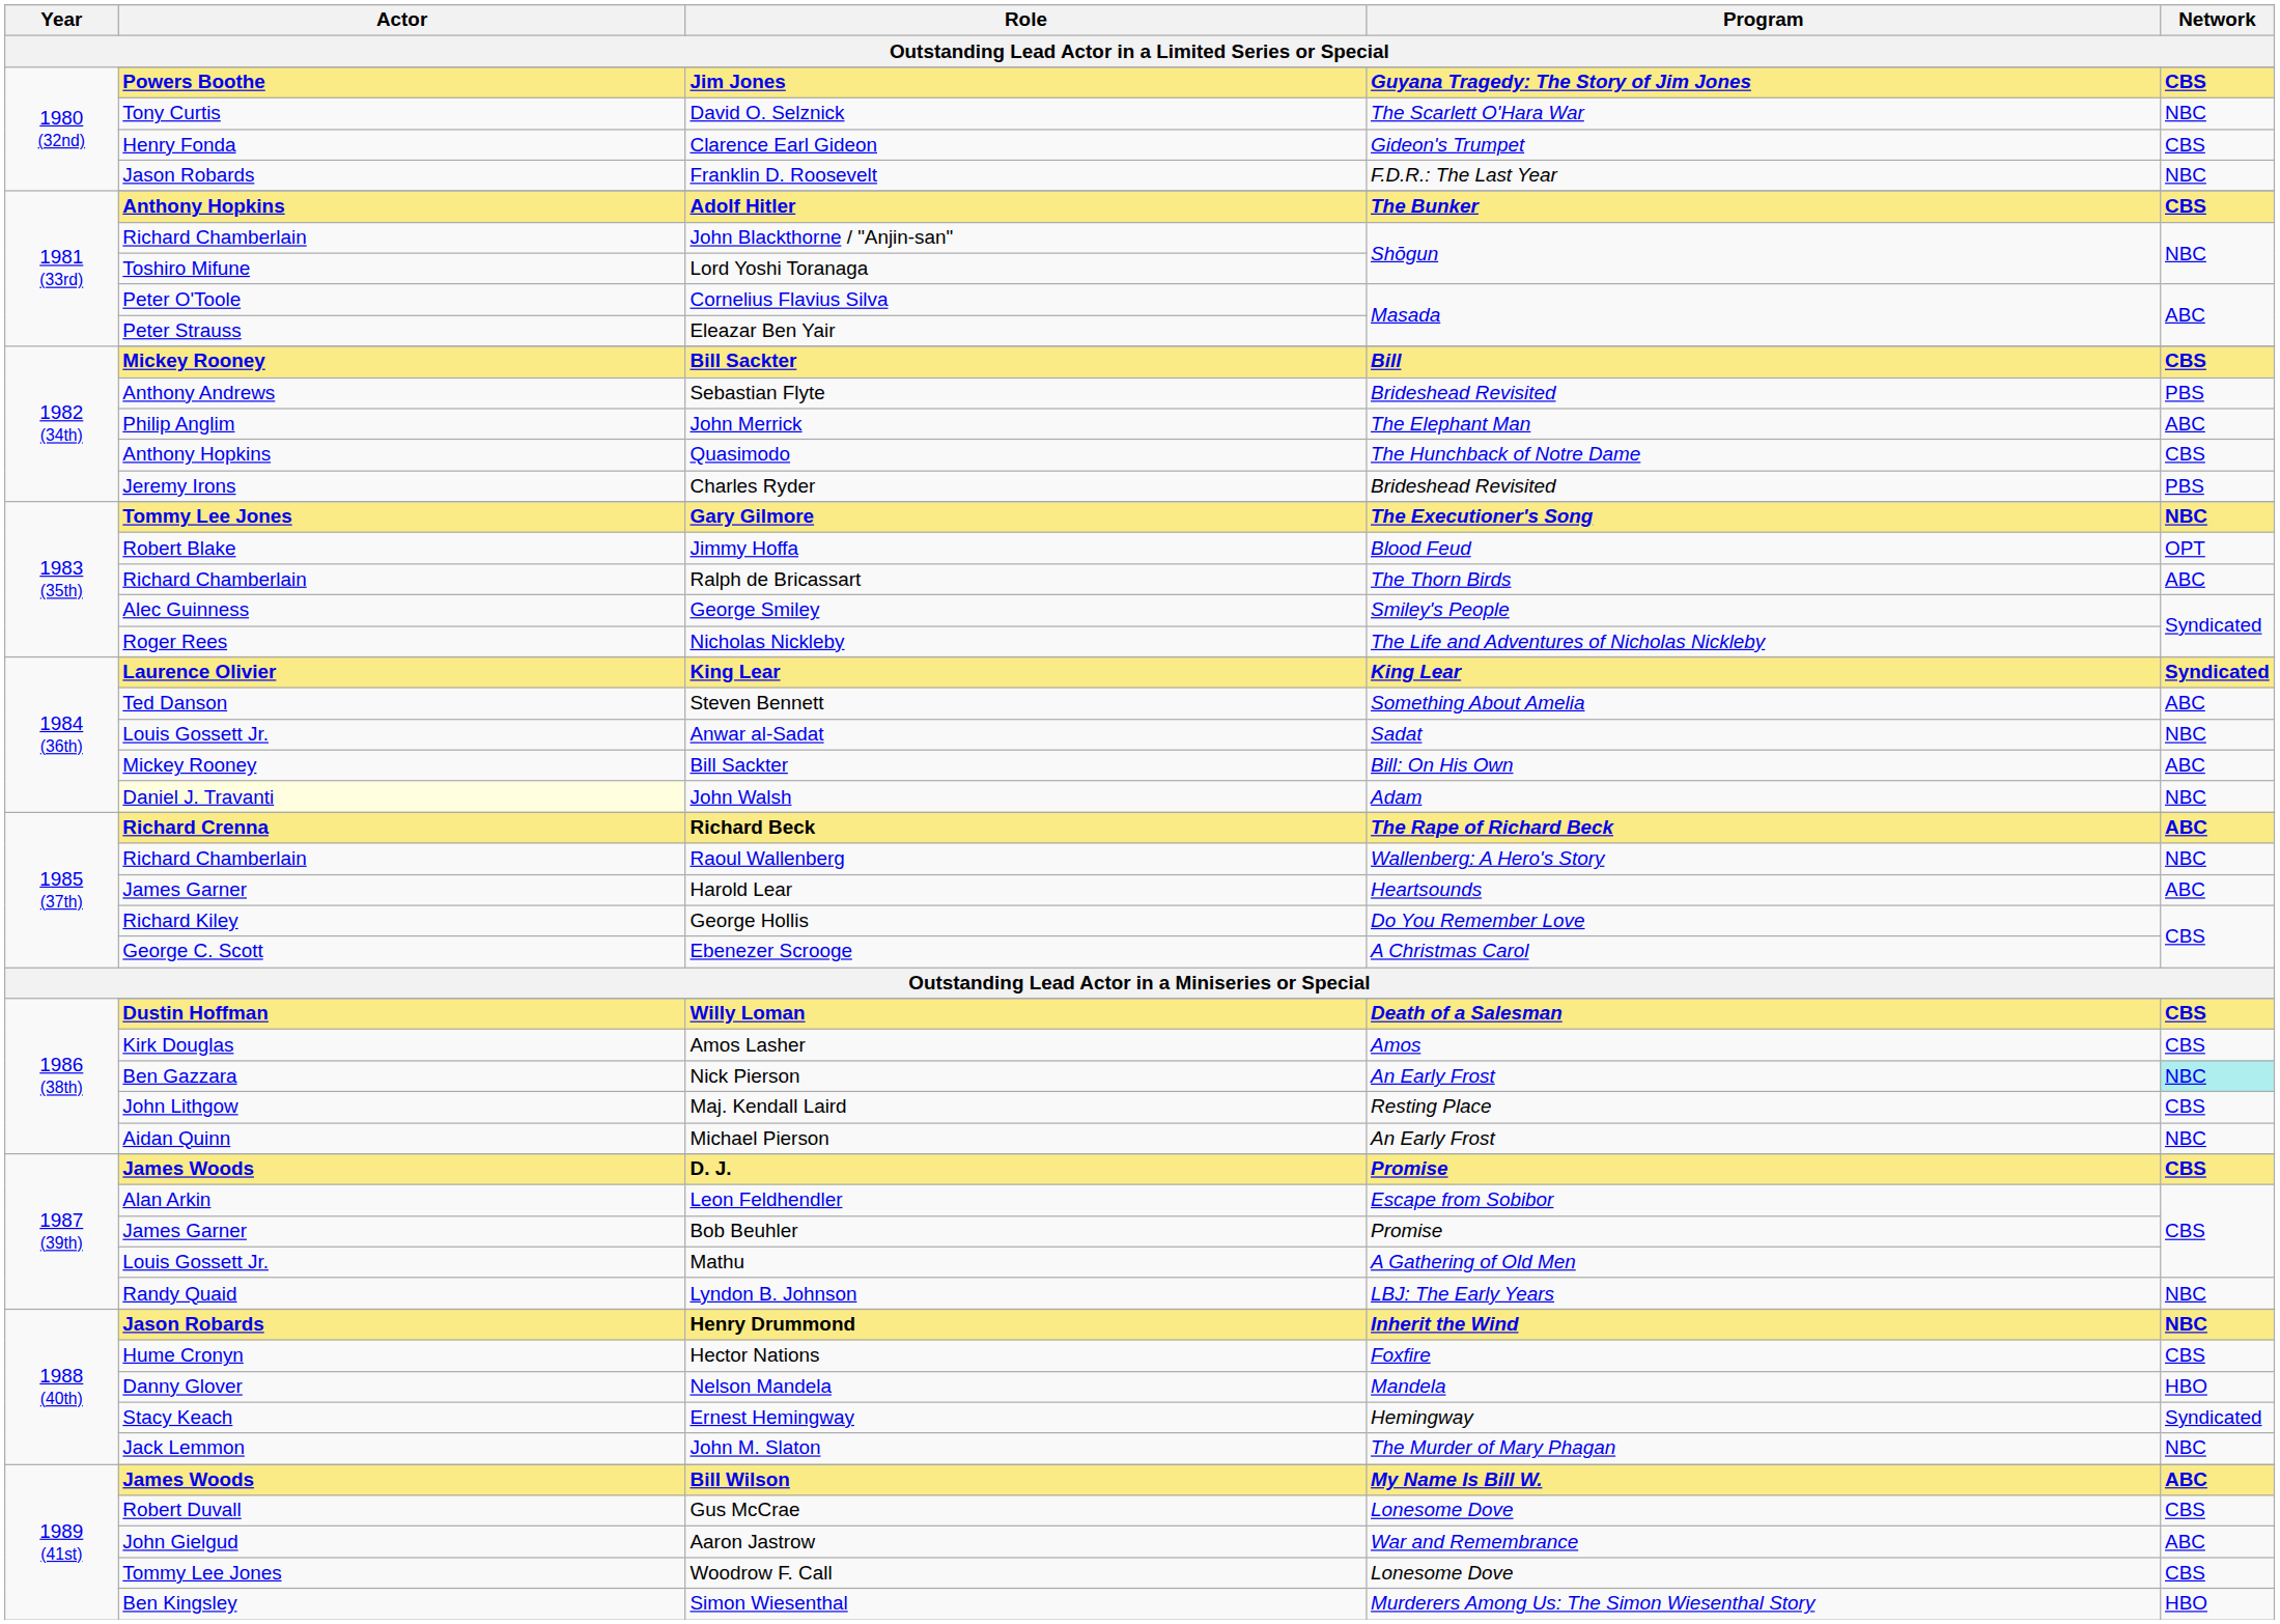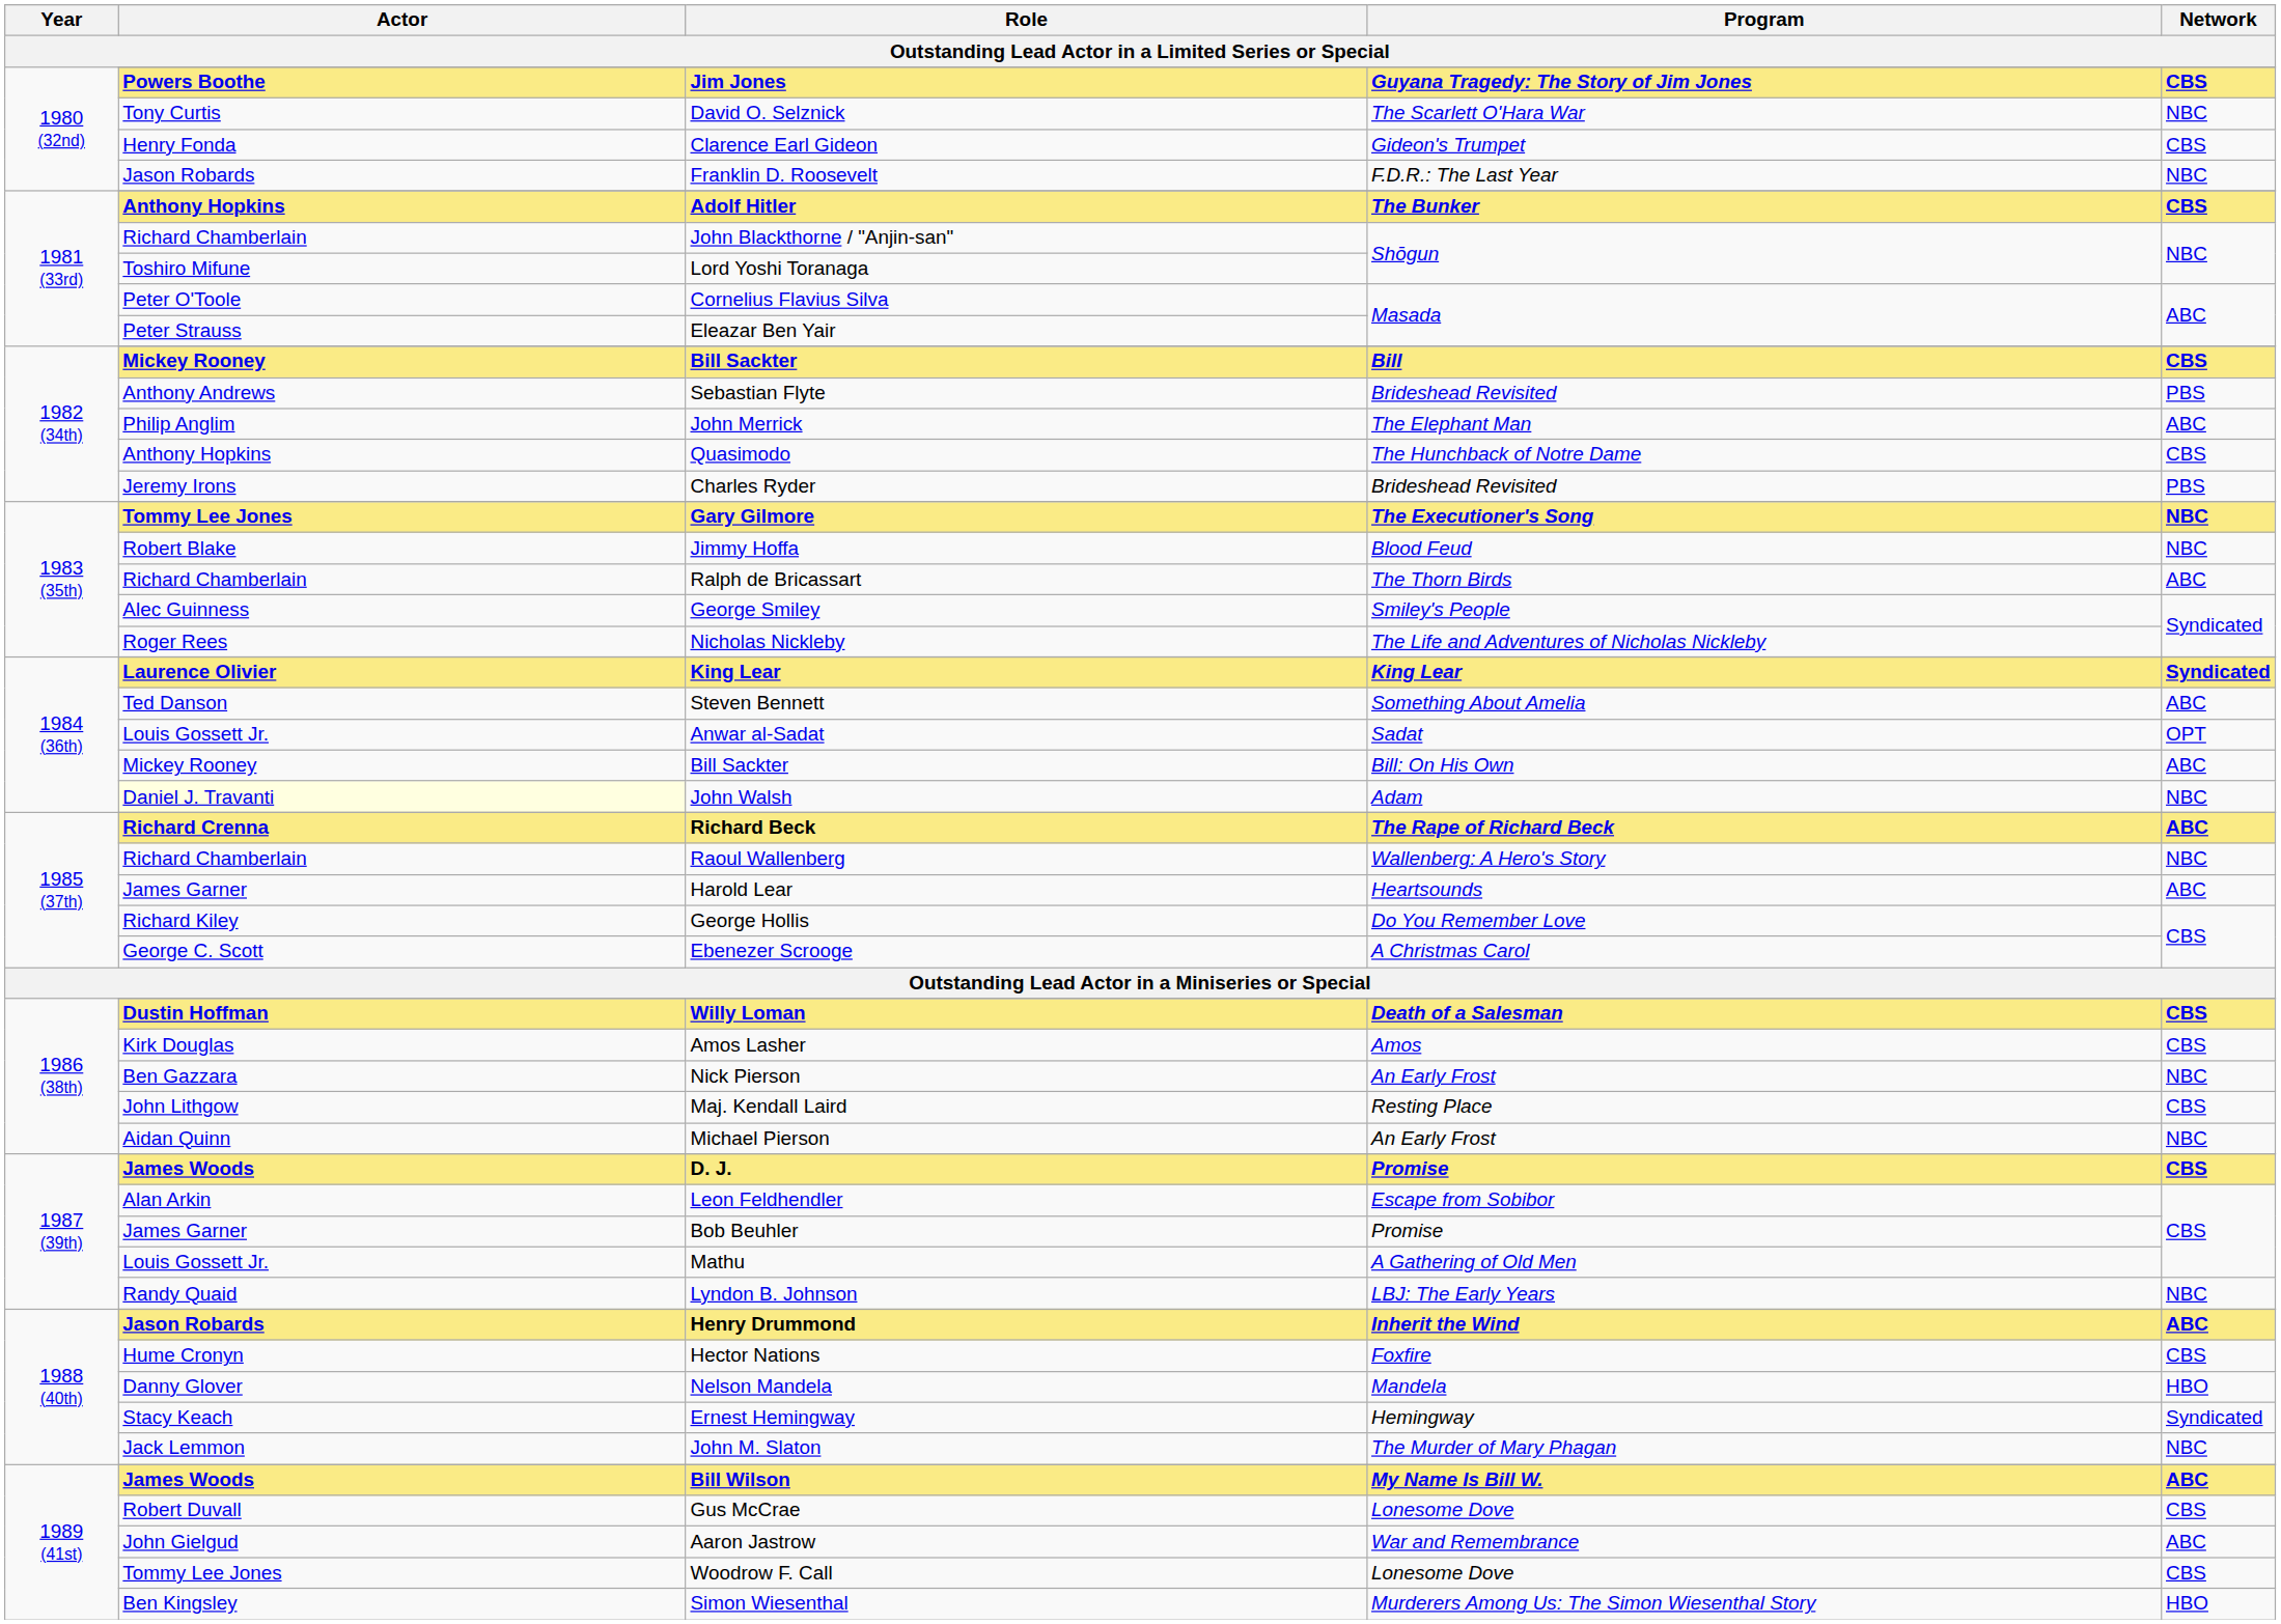Jimmy Hoffa | Network: OPT -> NBC
Anwar al-Sadat | Network: NBC -> OPT
Nick Pierson | Network: paleturquoise background -> no background
Henry Drummond | Network: NBC -> ABC
